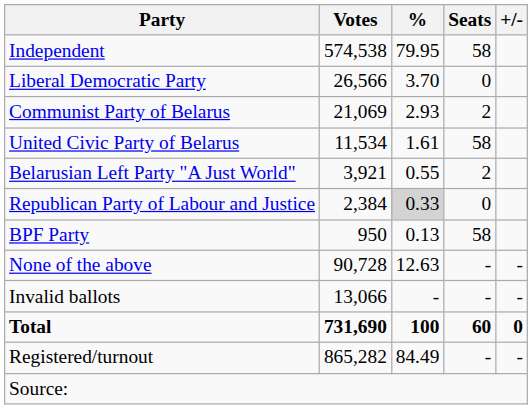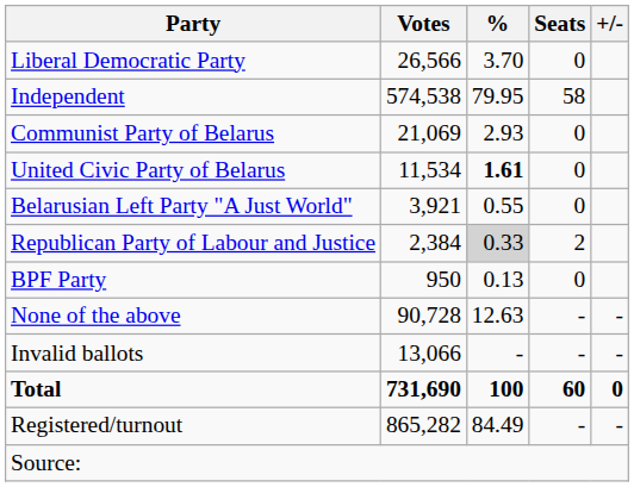rows swapped: Independent <-> Liberal Democratic Party
Communist Party of Belarus | Seats: 2 -> 0
United Civic Party of Belarus | %: normal -> bold
United Civic Party of Belarus | Seats: 58 -> 0
Belarusian Left Party "A Just World" | Seats: 2 -> 0
Republican Party of Labour and Justice | Seats: 0 -> 2
BPF Party | Seats: 58 -> 0
